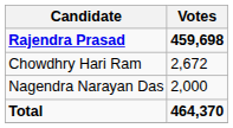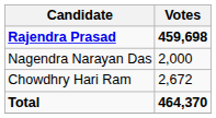rows swapped: Chowdhry Hari Ram <-> Nagendra Narayan Das
